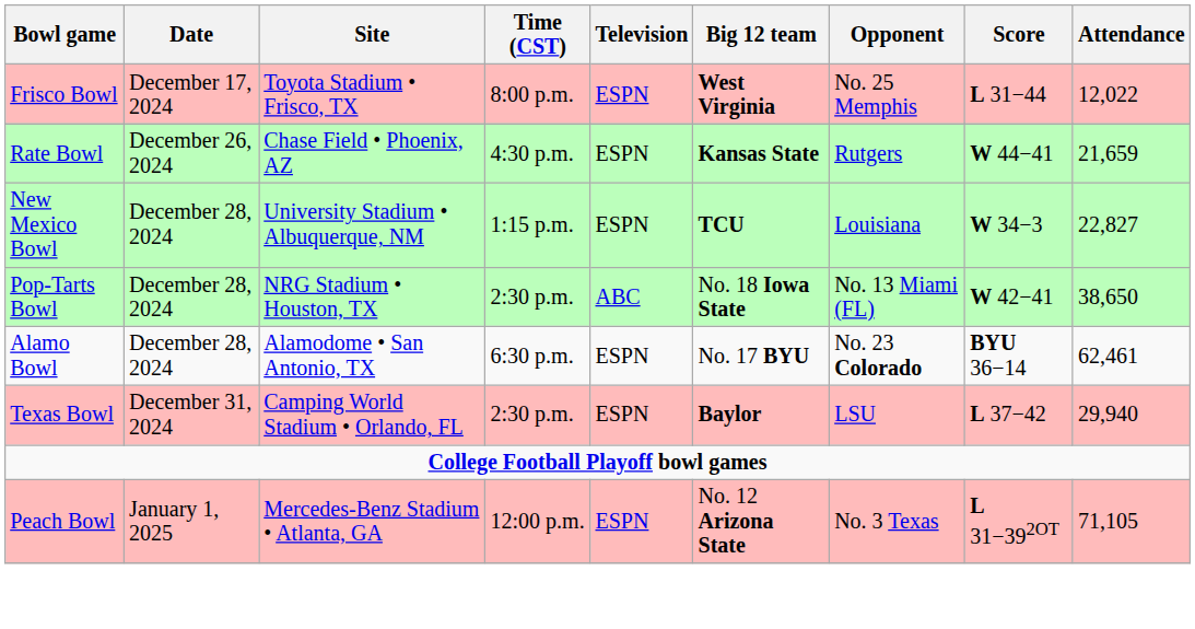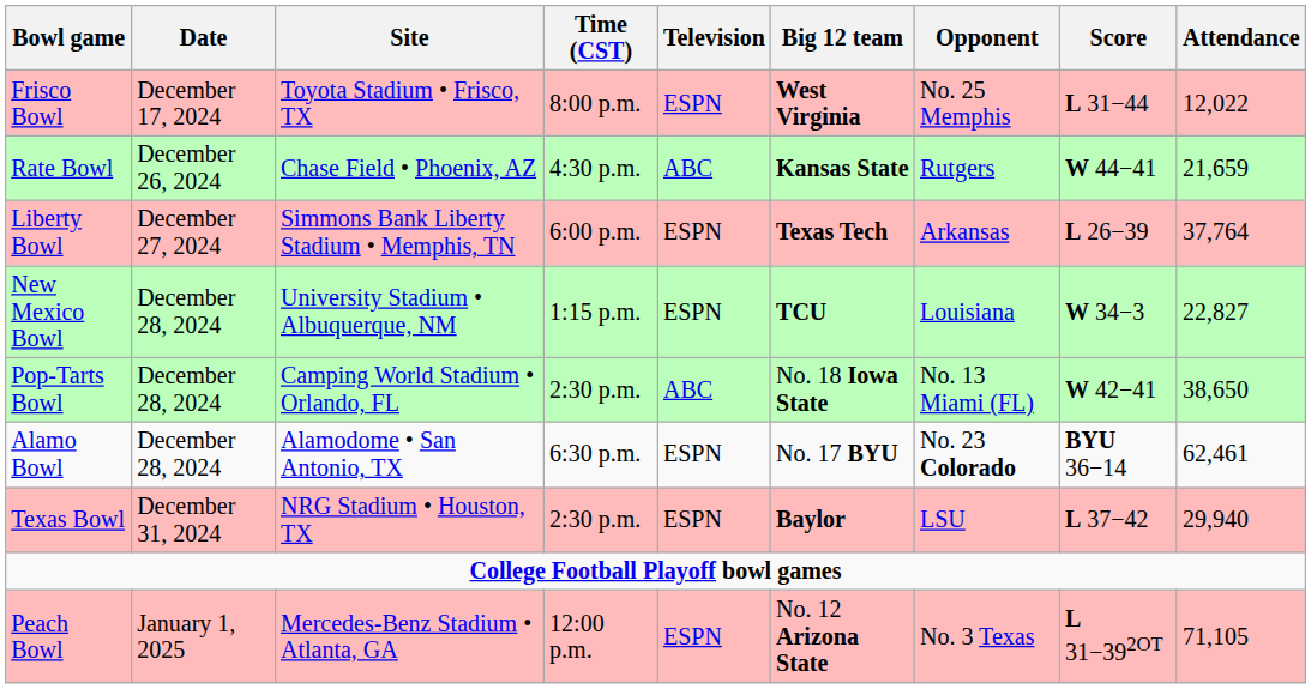Rate Bowl | Television: ESPN -> ABC
+ row: Liberty Bowl | December 27, 2024 | Simmons Bank Liberty Stadium • Memphis, TN | 6:00 p.m. | ESPN | Texas Tech | Arkansas | L 26−39 | 37,764
Pop-Tarts Bowl | Site: NRG Stadium • Houston, TX -> Camping World Stadium • Orlando, FL
Texas Bowl | Site: Camping World Stadium • Orlando, FL -> NRG Stadium • Houston, TX
